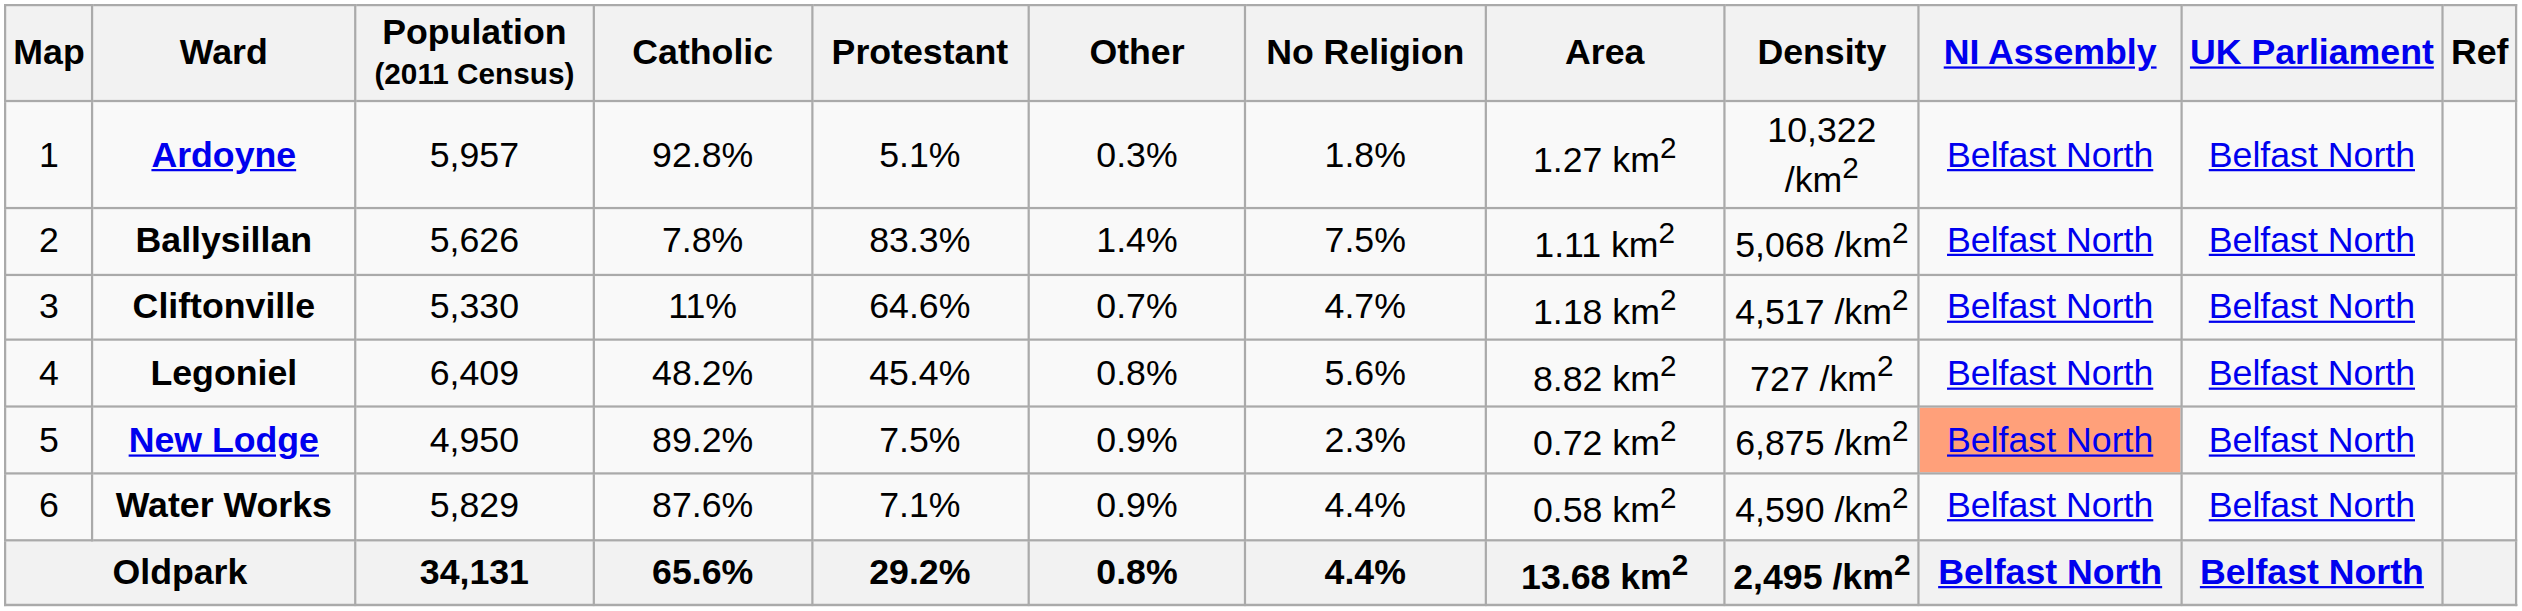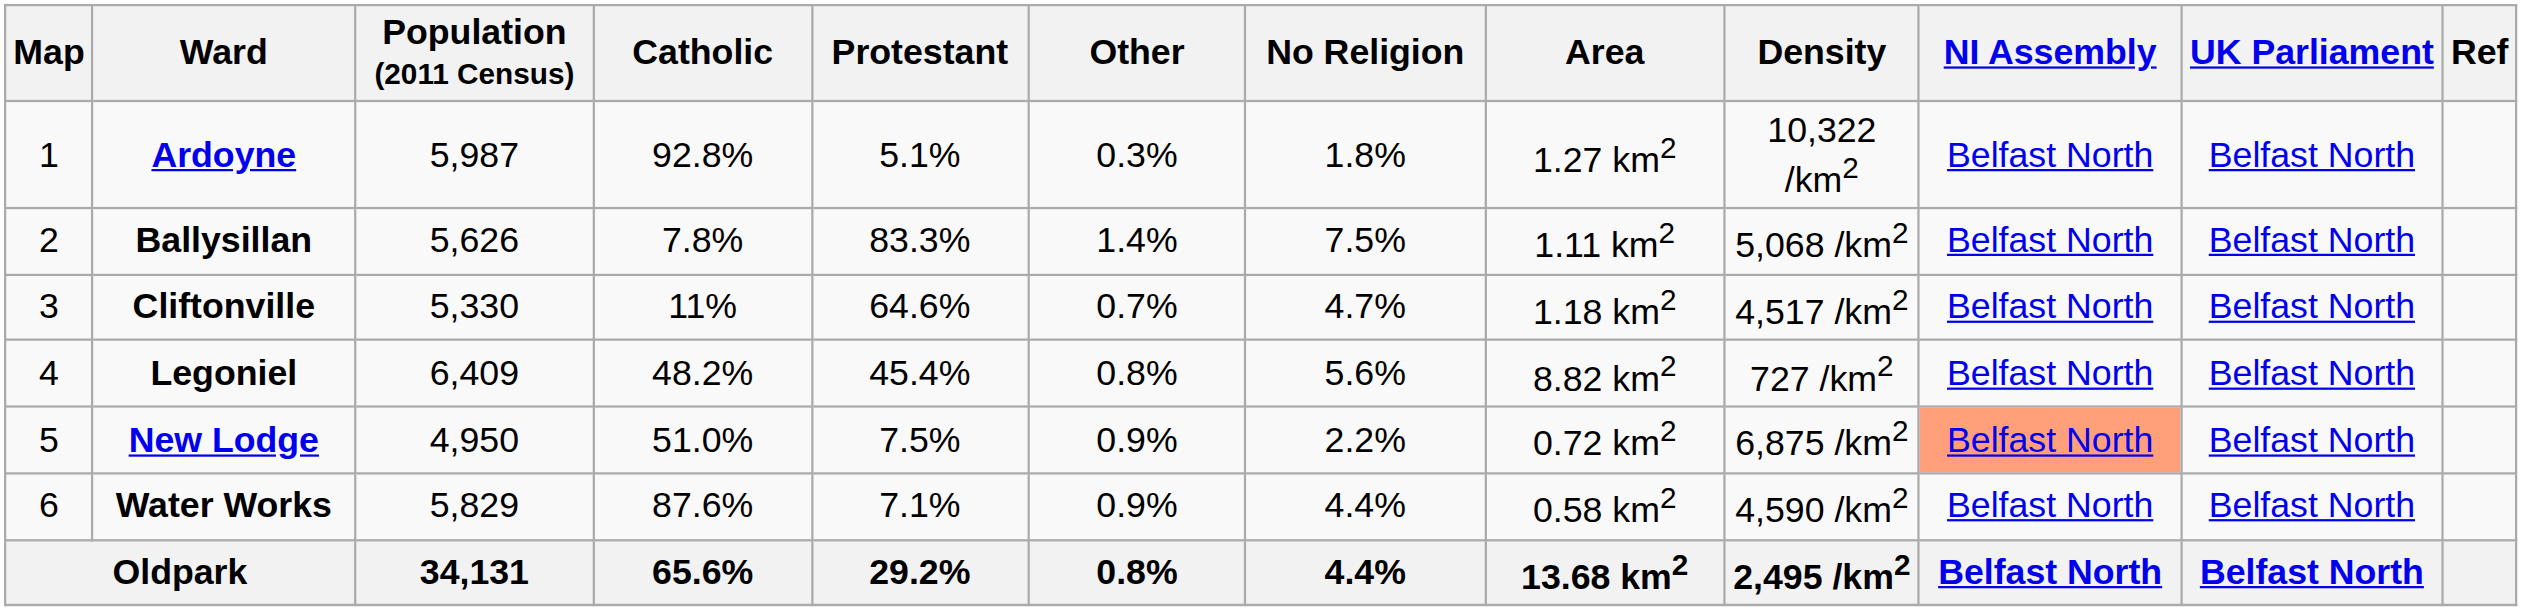Ardoyne | Population (2011 Census): 5,957 -> 5,987
New Lodge | Catholic: 89.2% -> 51.0%
New Lodge | No Religion: 2.3% -> 2.2%
